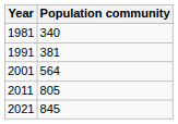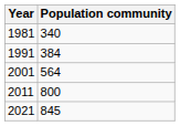1991 | Population community: 381 -> 384
2011 | Population community: 805 -> 800
